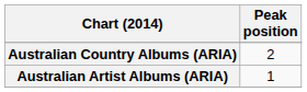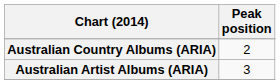Australian Artist Albums (ARIA) | Peak position: 1 -> 3
